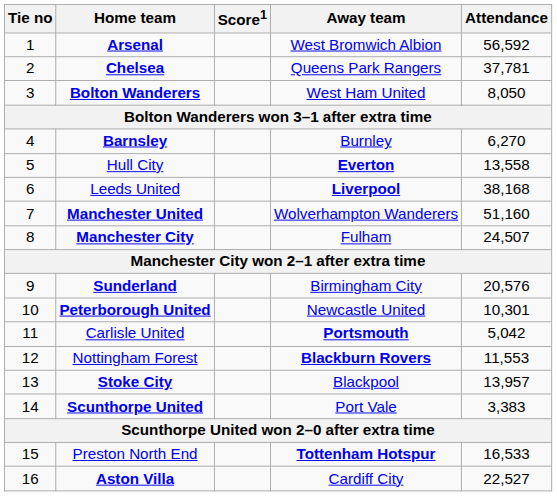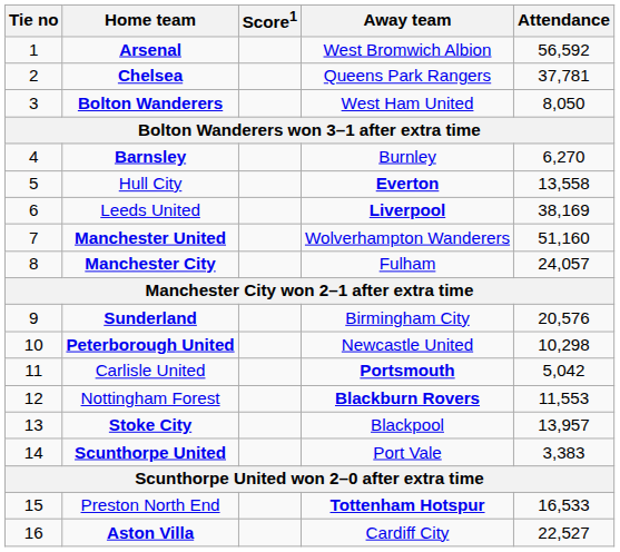Leeds United | Attendance: 38,168 -> 38,169
Manchester City | Attendance: 24,507 -> 24,057
Peterborough United | Attendance: 10,301 -> 10,298
